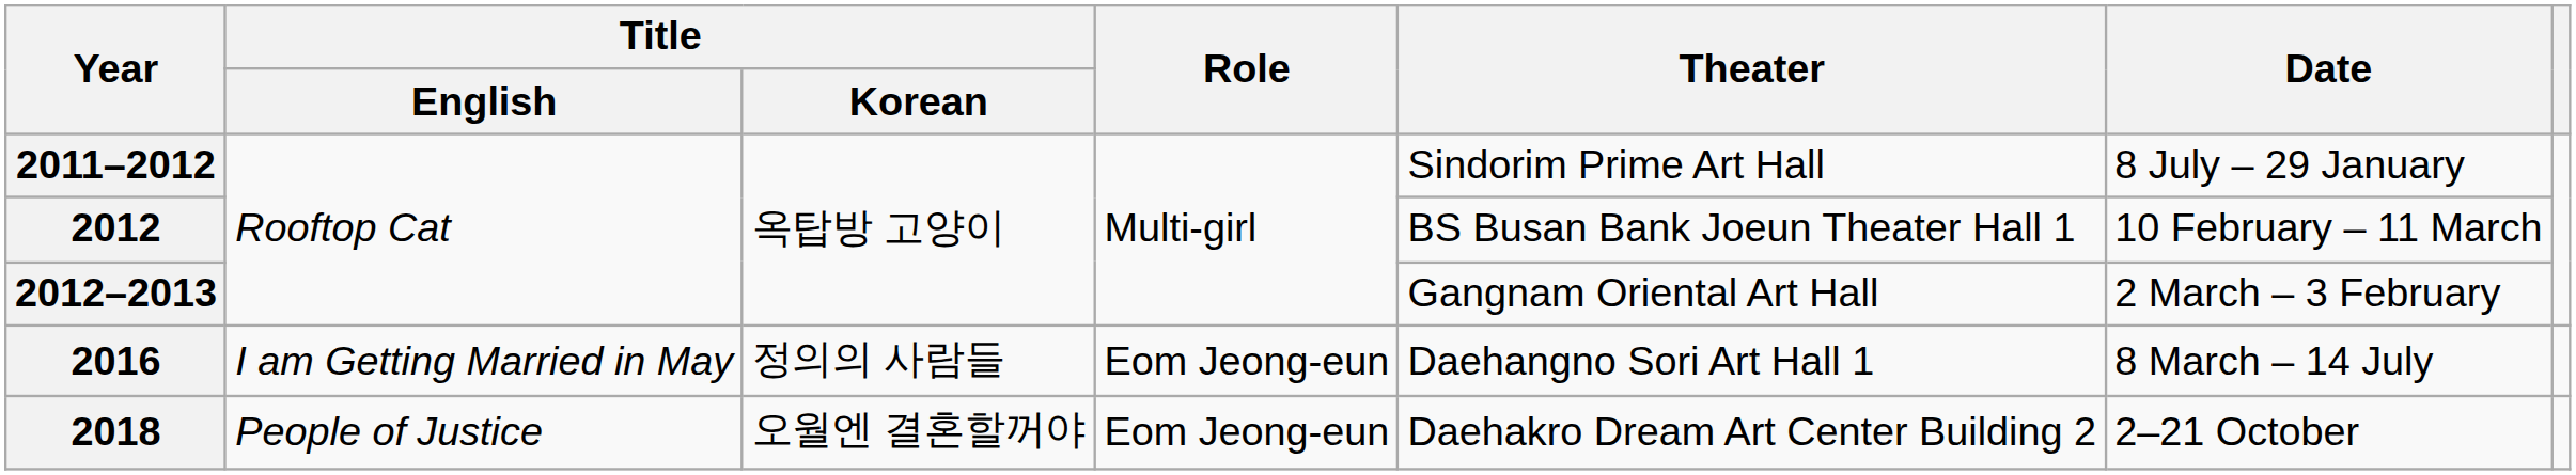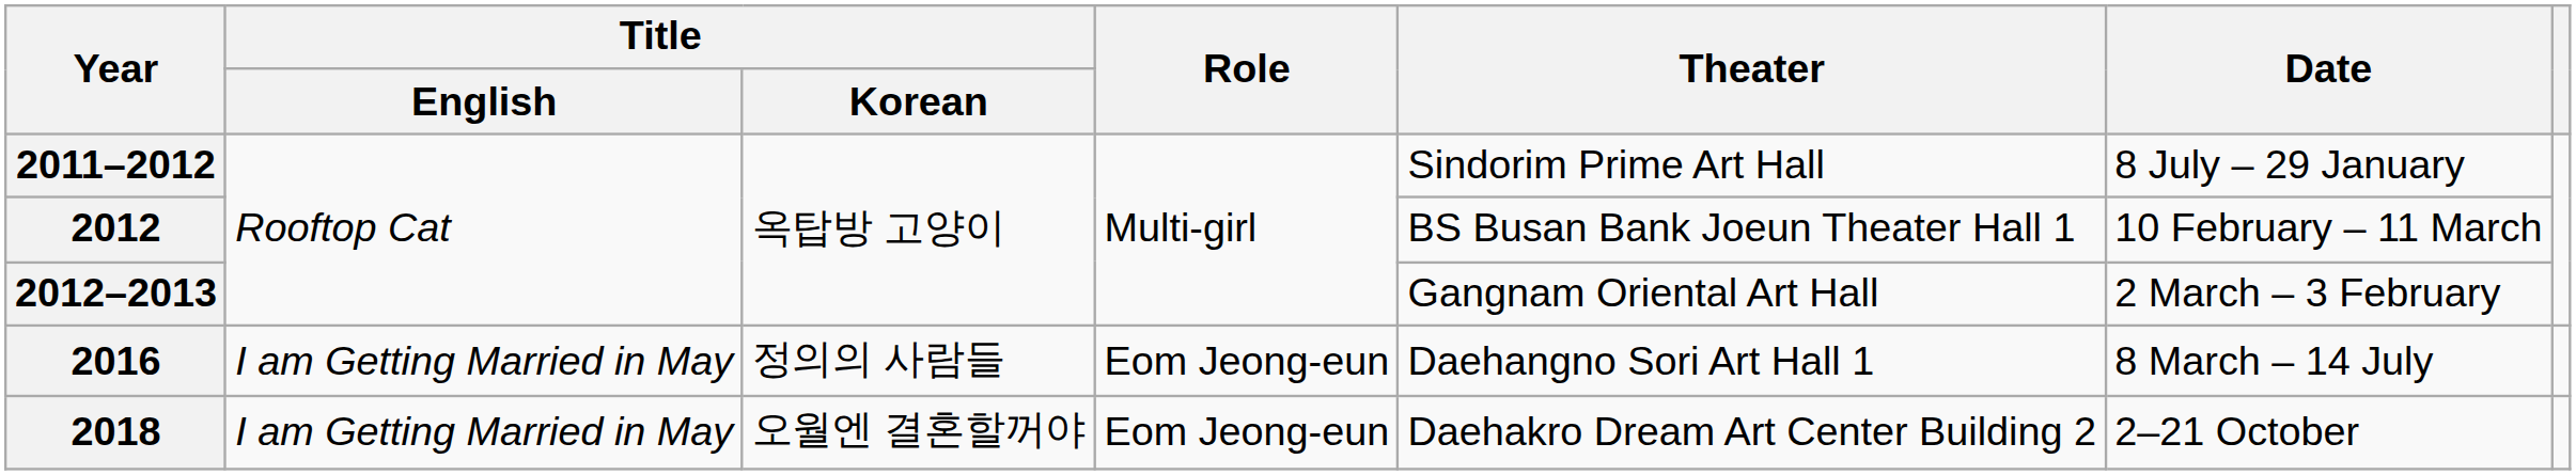2018 | Title / English: People of Justice -> I am Getting Married in May
